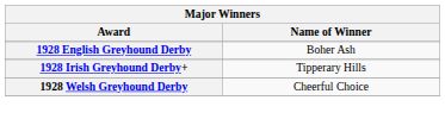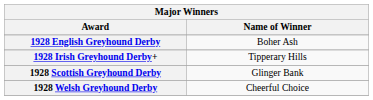+ row: 1928 Scottish Greyhound Derby | Glinger Bank
